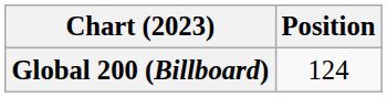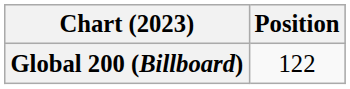Global 200 (Billboard) | Position: 124 -> 122
